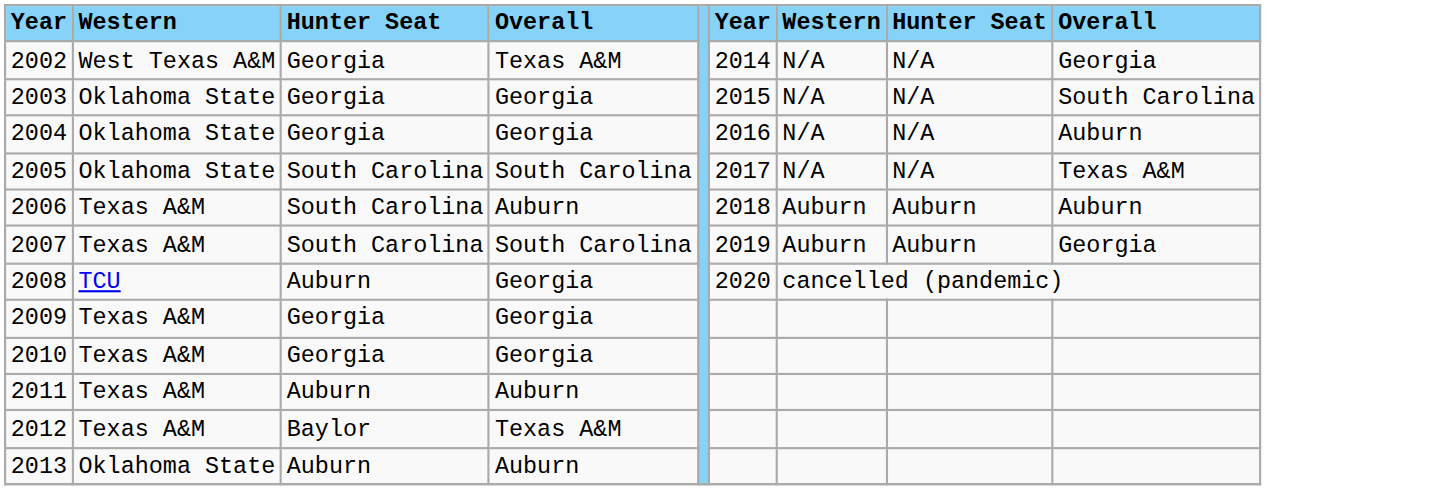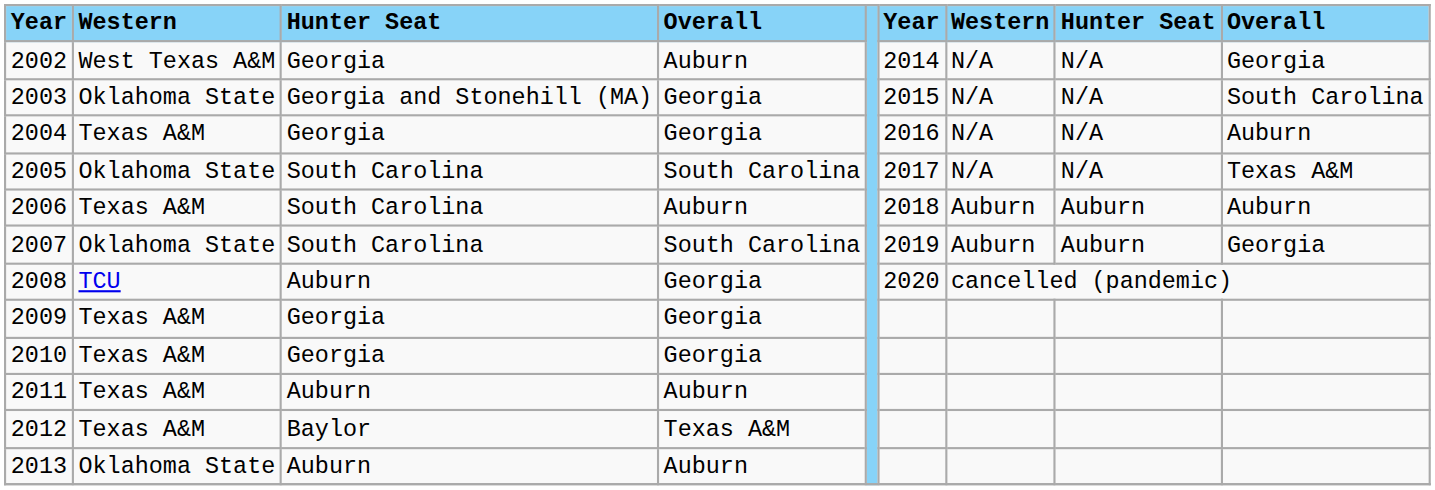2002 | column 4: Texas A&M -> Auburn
2003 | column 3: Georgia -> Georgia and Stonehill (MA)
2004 | column 2: Oklahoma State -> Texas A&M
2007 | column 2: Texas A&M -> Oklahoma State
